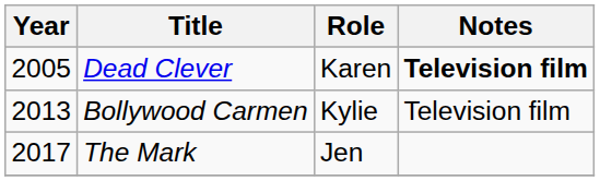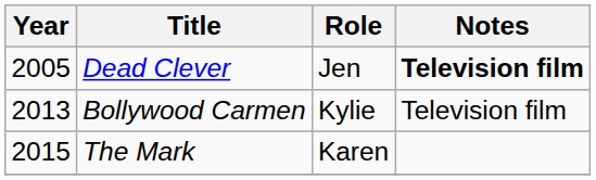Dead Clever | Role: Karen -> Jen
The Mark | Year: 2017 -> 2015
The Mark | Role: Jen -> Karen
